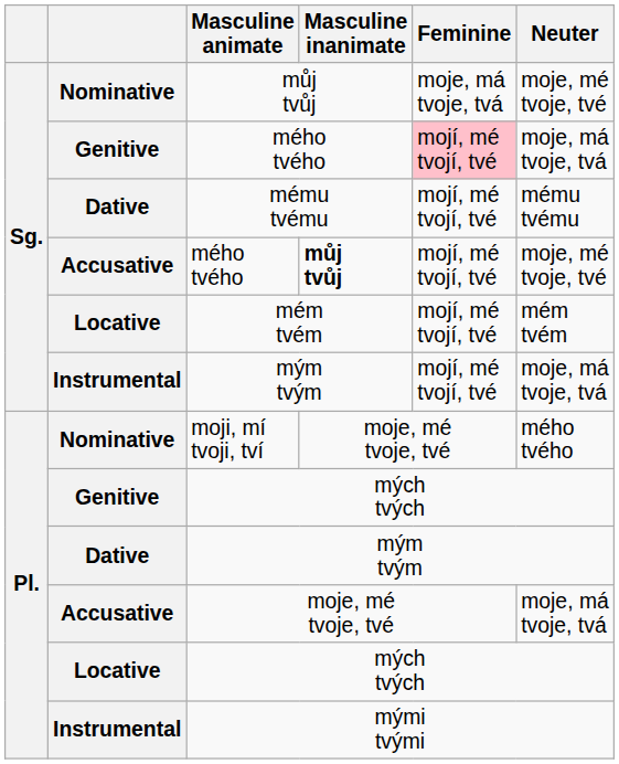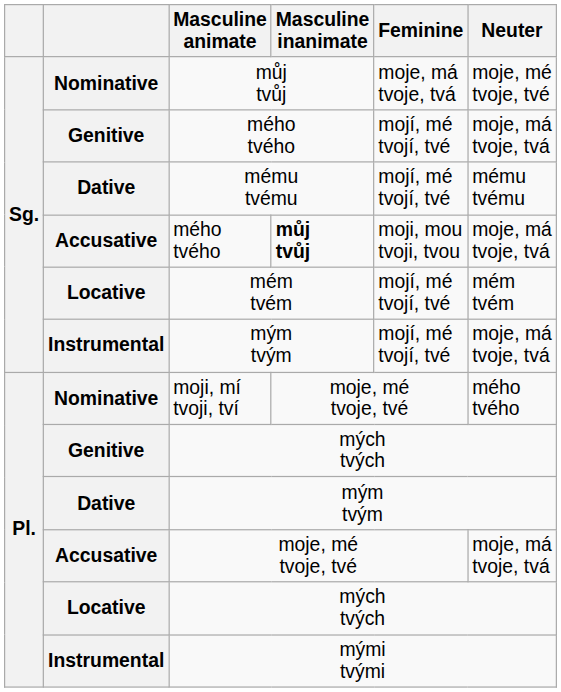Genitive / mého tvého | Feminine: pink background -> no background
Accusative / mého tvého | Feminine: mojí, mé tvojí, tvé -> moji, mou tvoji, tvou
Accusative / mého tvého | Neuter: moje, mé tvoje, tvé -> moje, má tvoje, tvá
